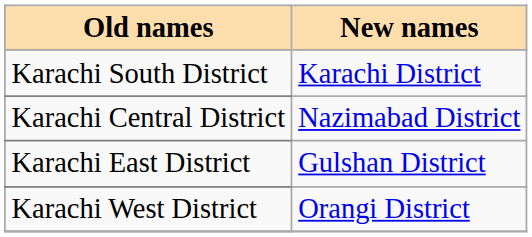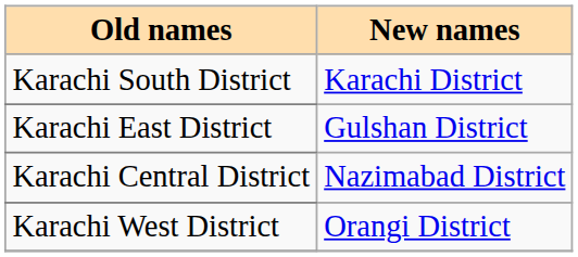rows swapped: Karachi Central District <-> Karachi East District
